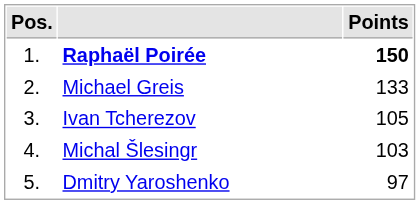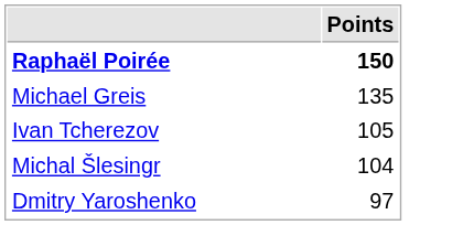- column: Pos. | 1. | 2. | 3. | 4. | 5.
Michael Greis | Points: 133 -> 135
Michal Šlesingr | Points: 103 -> 104
